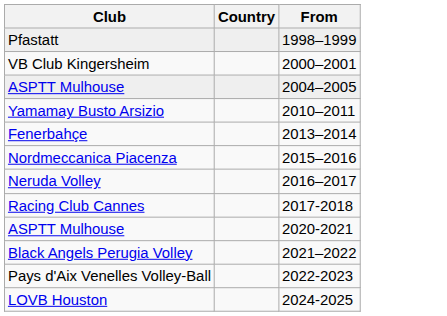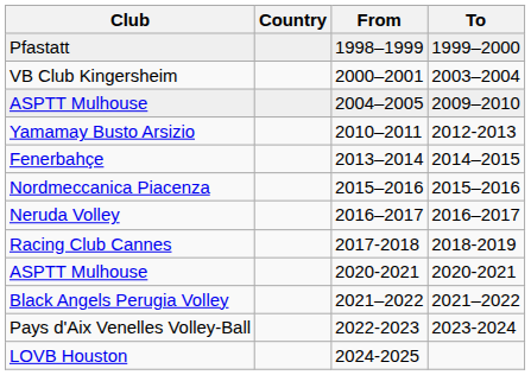+ column: To | 1999–2000 | 2003–2004 | 2009–2010 | 2012-2013 | 2014–2015 | 2015–2016 | 2016–2017 | 2018-2019 | 2020-2021 | 2021–2022 | 2023-2024
